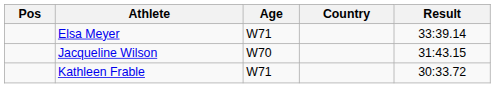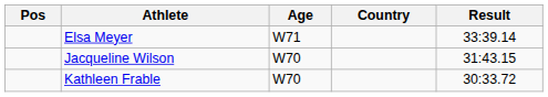Kathleen Frable | Age: W71 -> W70
